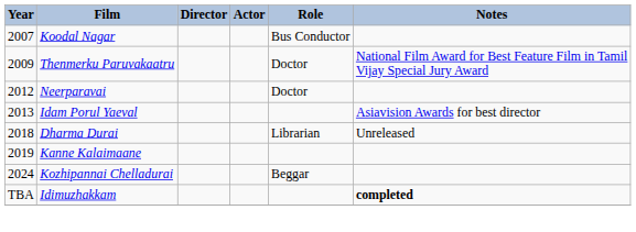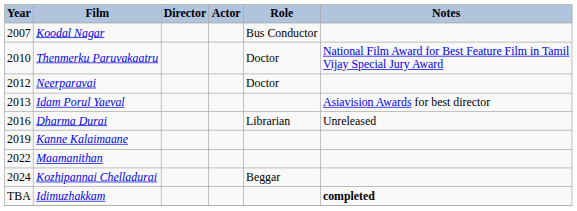Thenmerku Paruvakaatru | Year: 2009 -> 2010
Dharma Durai | Year: 2018 -> 2016
+ row: 2022 | Maamanithan
